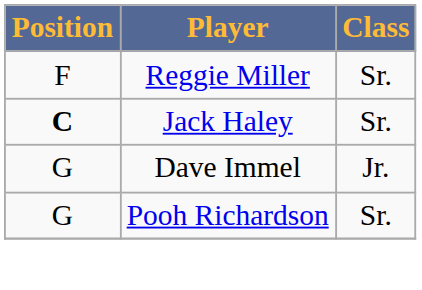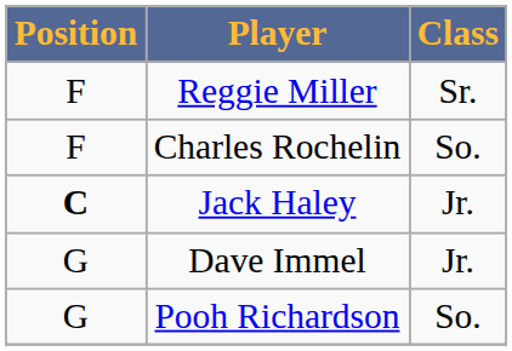+ row: F | Charles Rochelin | So.
Jack Haley | Class: Sr. -> Jr.
Pooh Richardson | Class: Sr. -> So.
